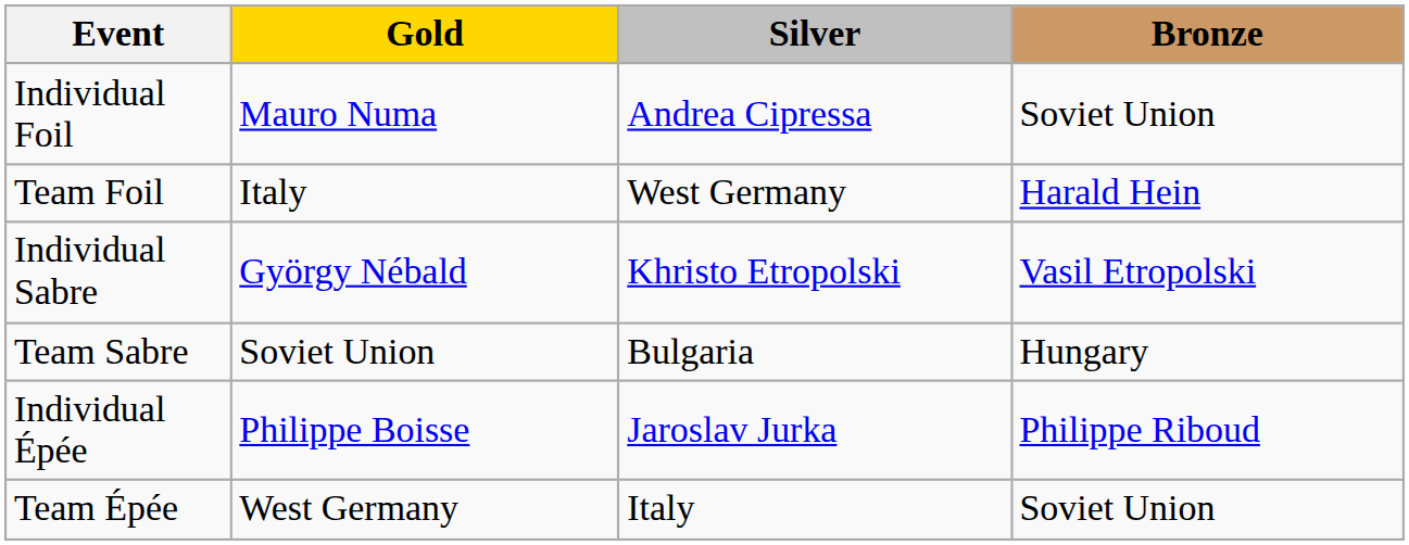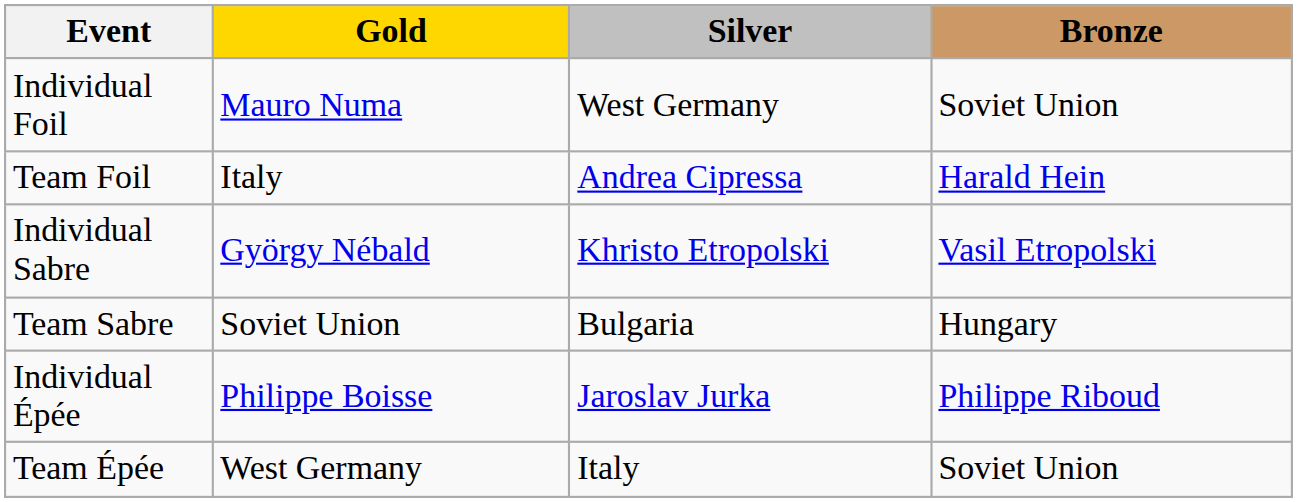Individual Foil | Silver: Andrea Cipressa -> West Germany
Team Foil | Silver: West Germany -> Andrea Cipressa
